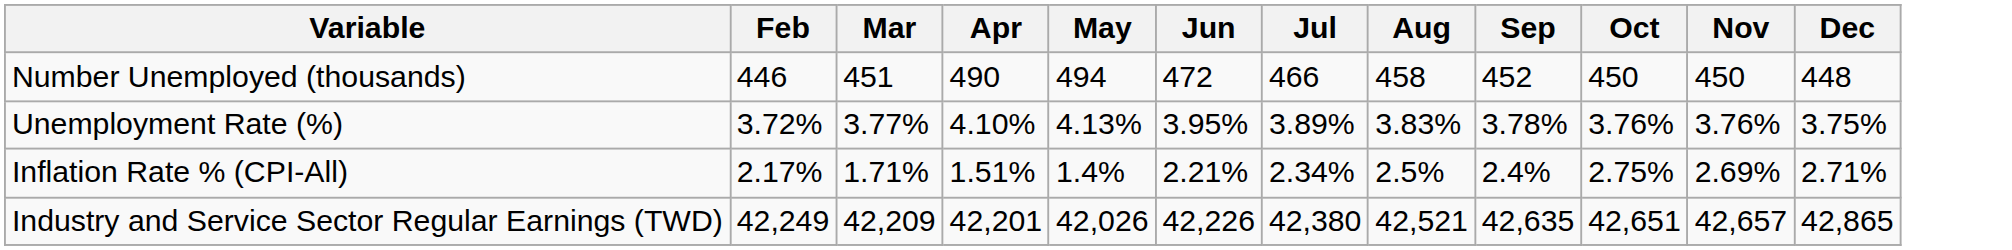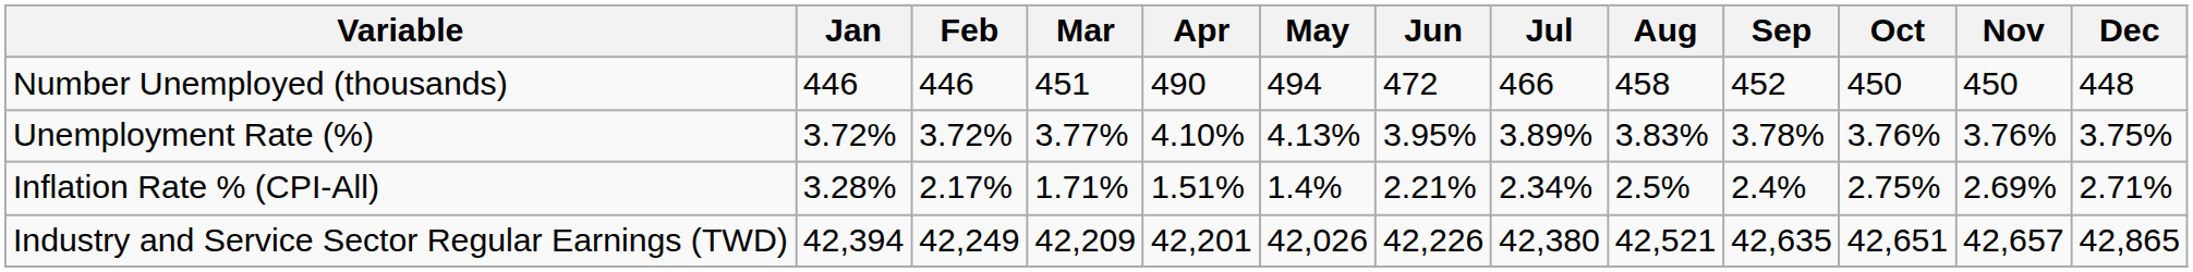+ column: Jan | 446 | 3.72% | 3.28% | 42,394
